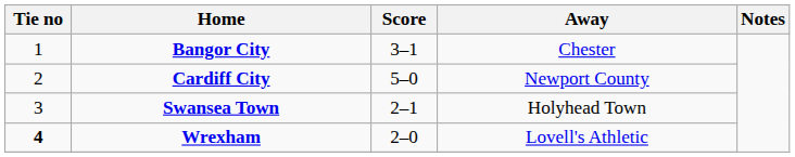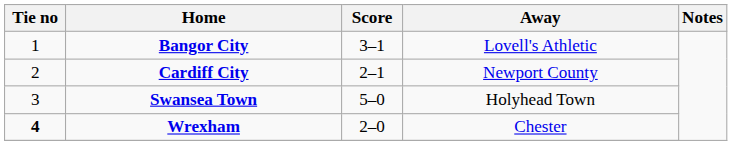Bangor City | Away: Chester -> Lovell's Athletic
Cardiff City | Score: 5–0 -> 2–1
Swansea Town | Score: 2–1 -> 5–0
Wrexham | Away: Lovell's Athletic -> Chester
